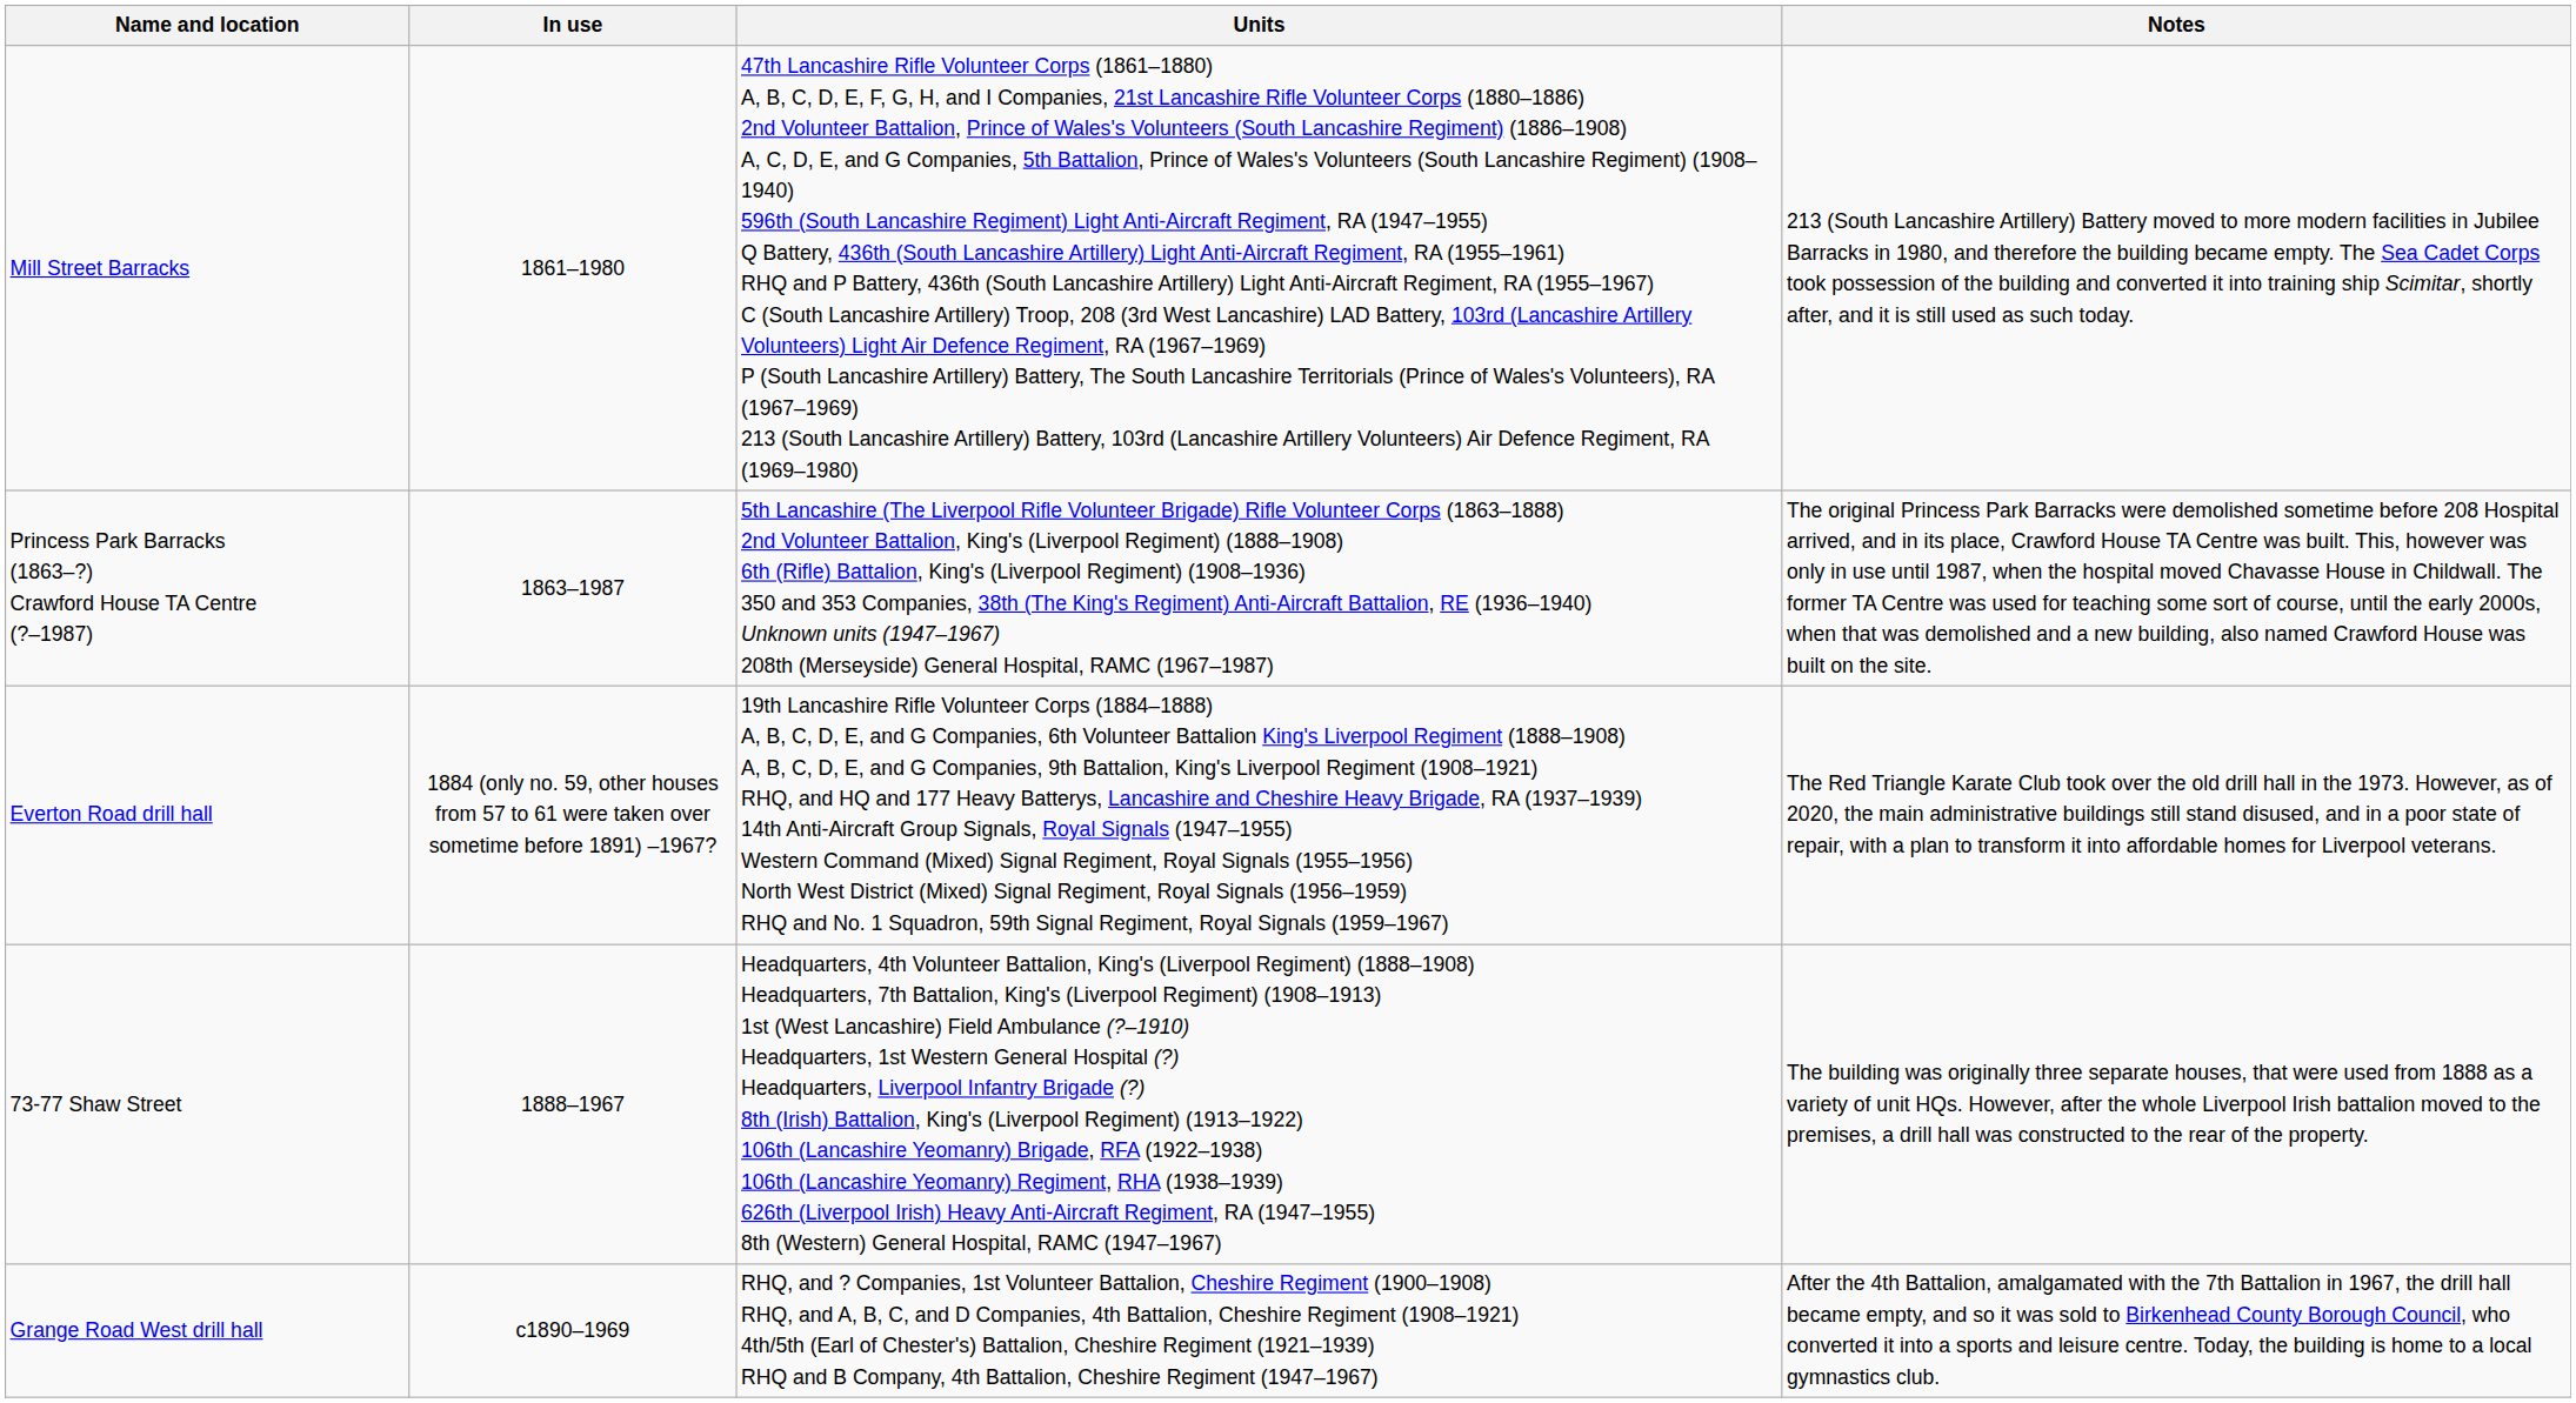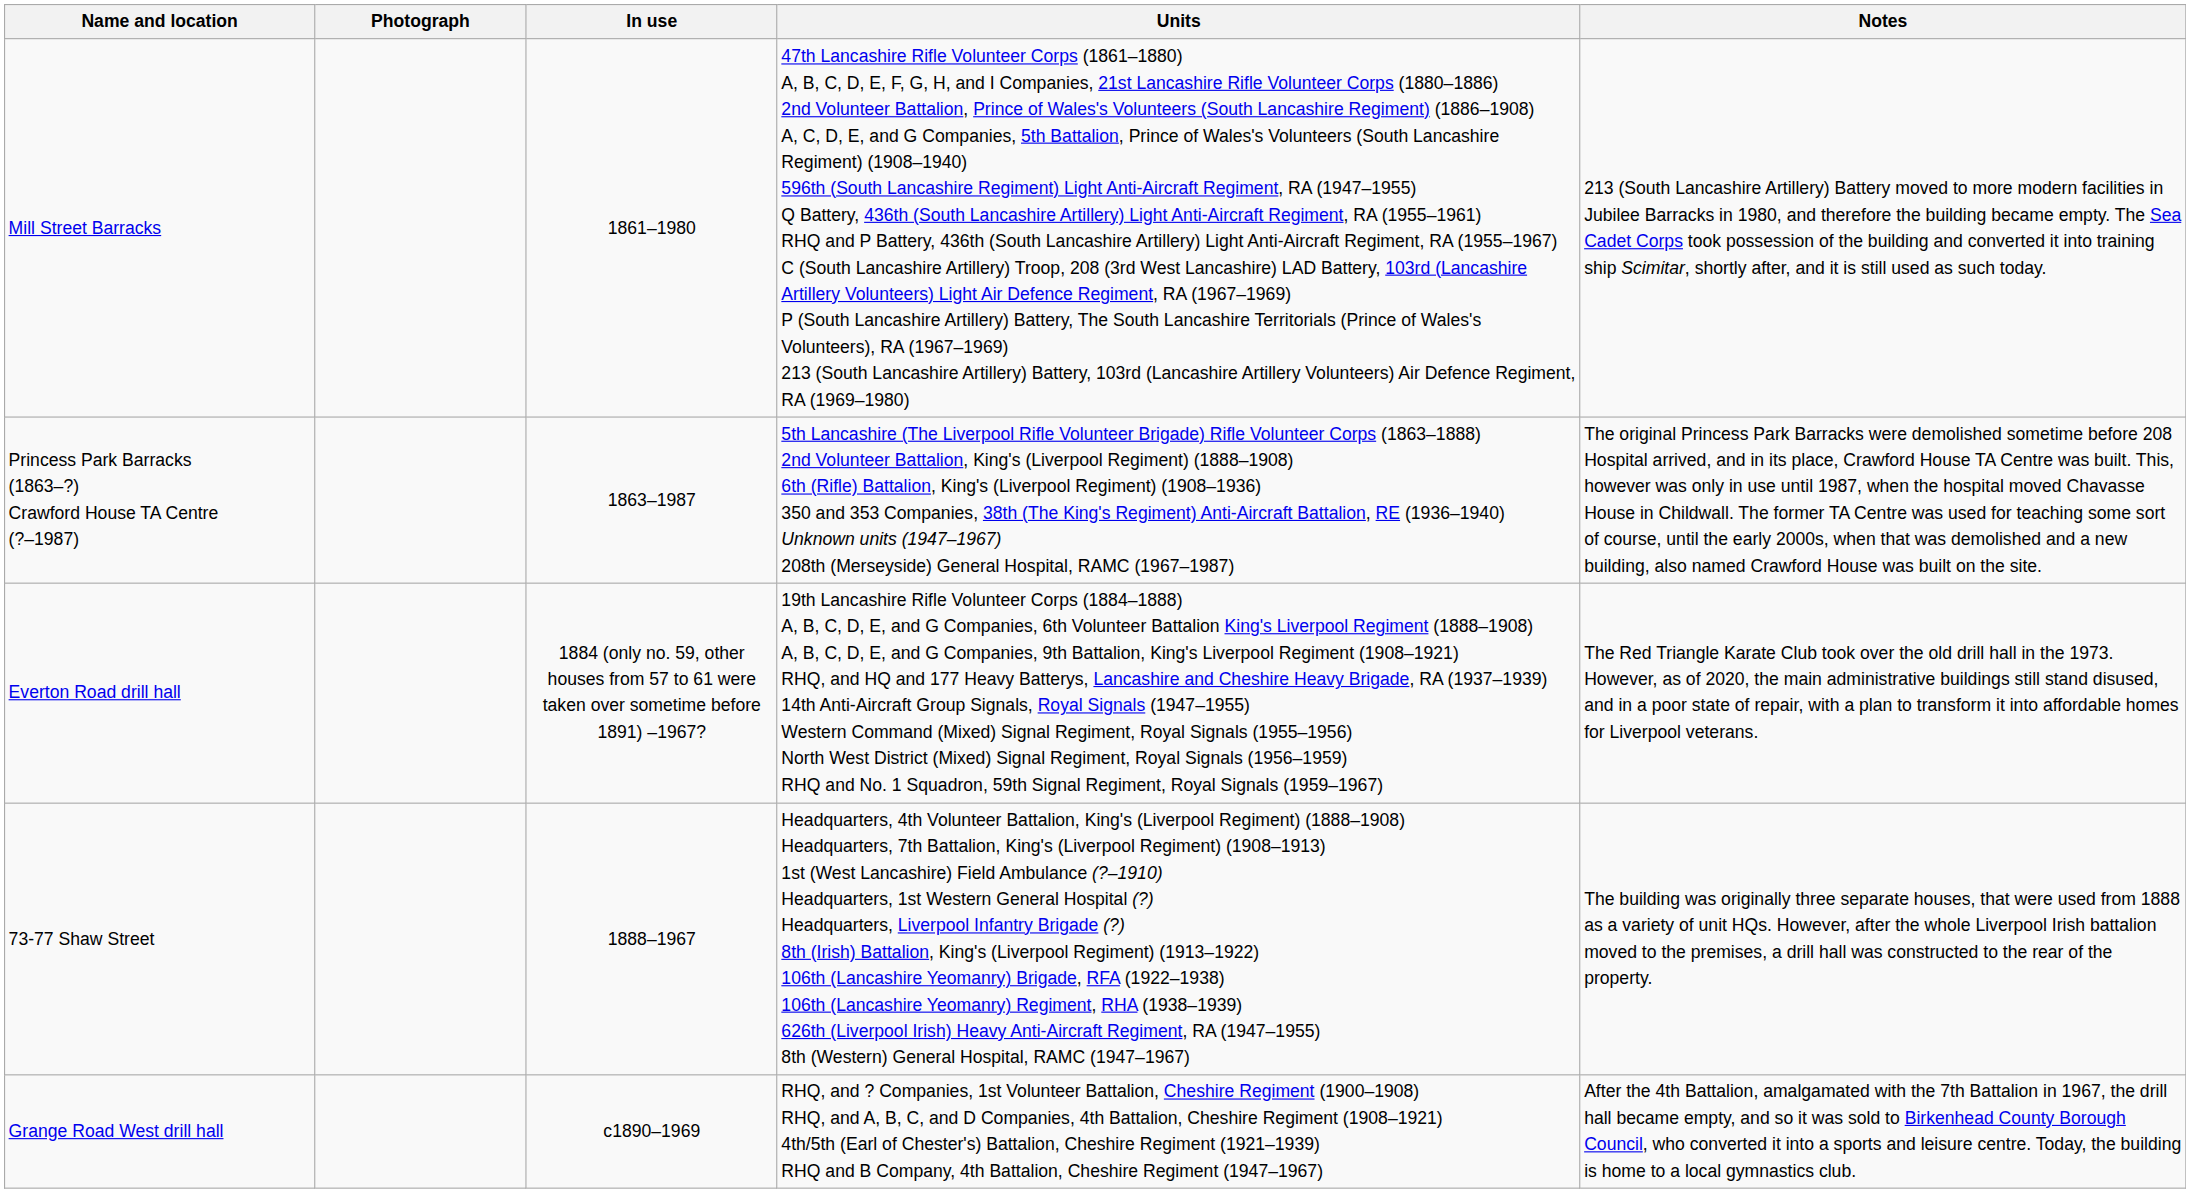+ column: Photograph
